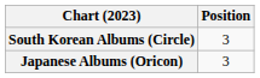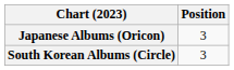rows swapped: Japanese Albums (Oricon) <-> South Korean Albums (Circle)
